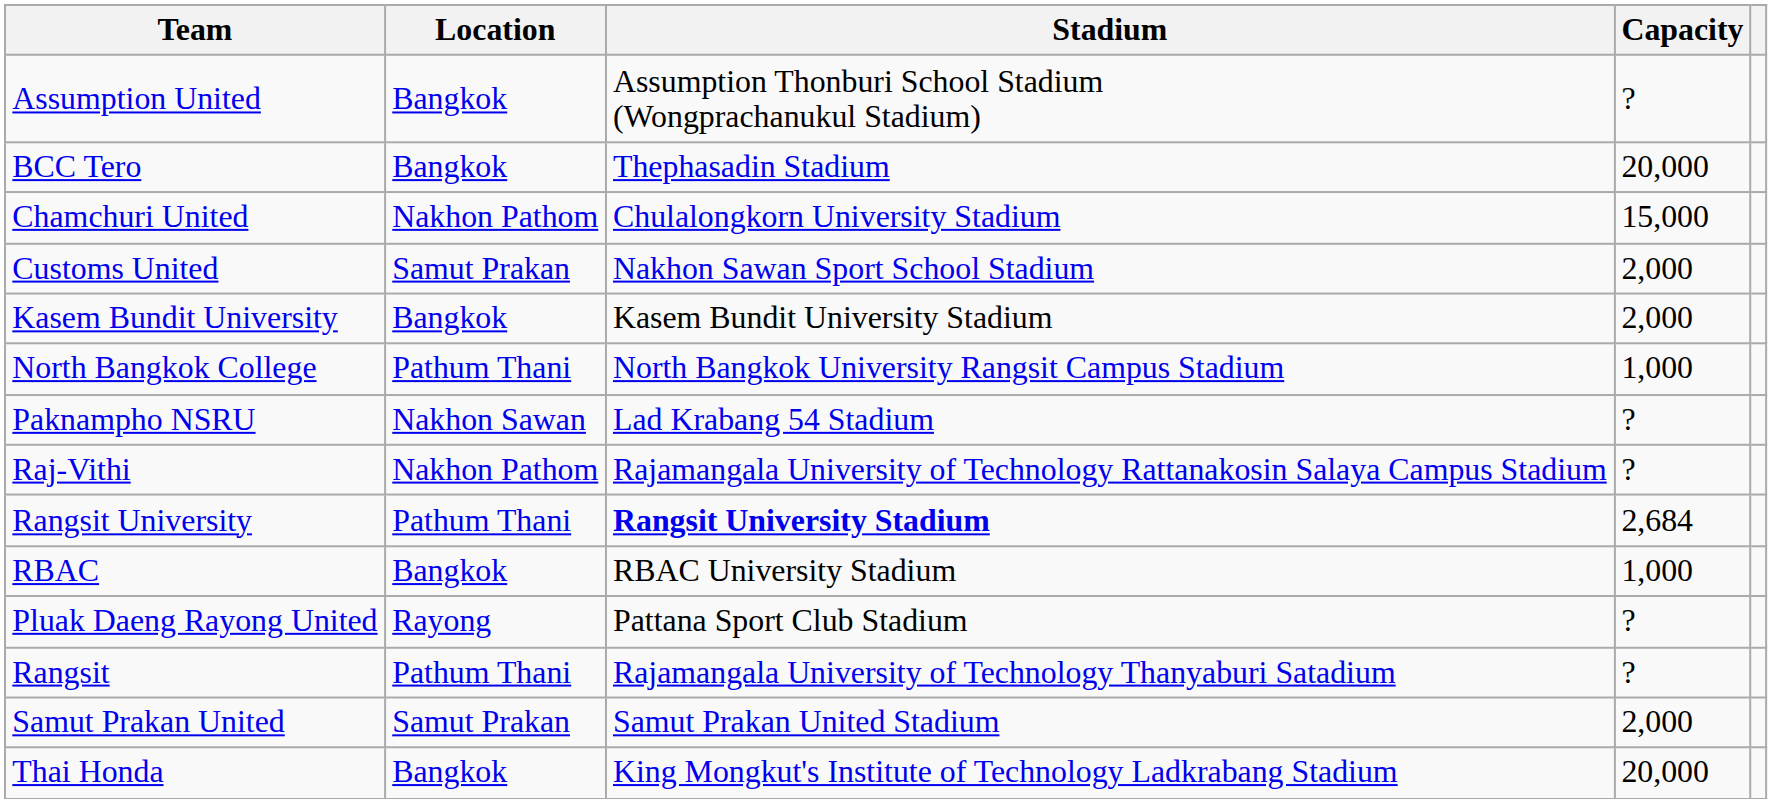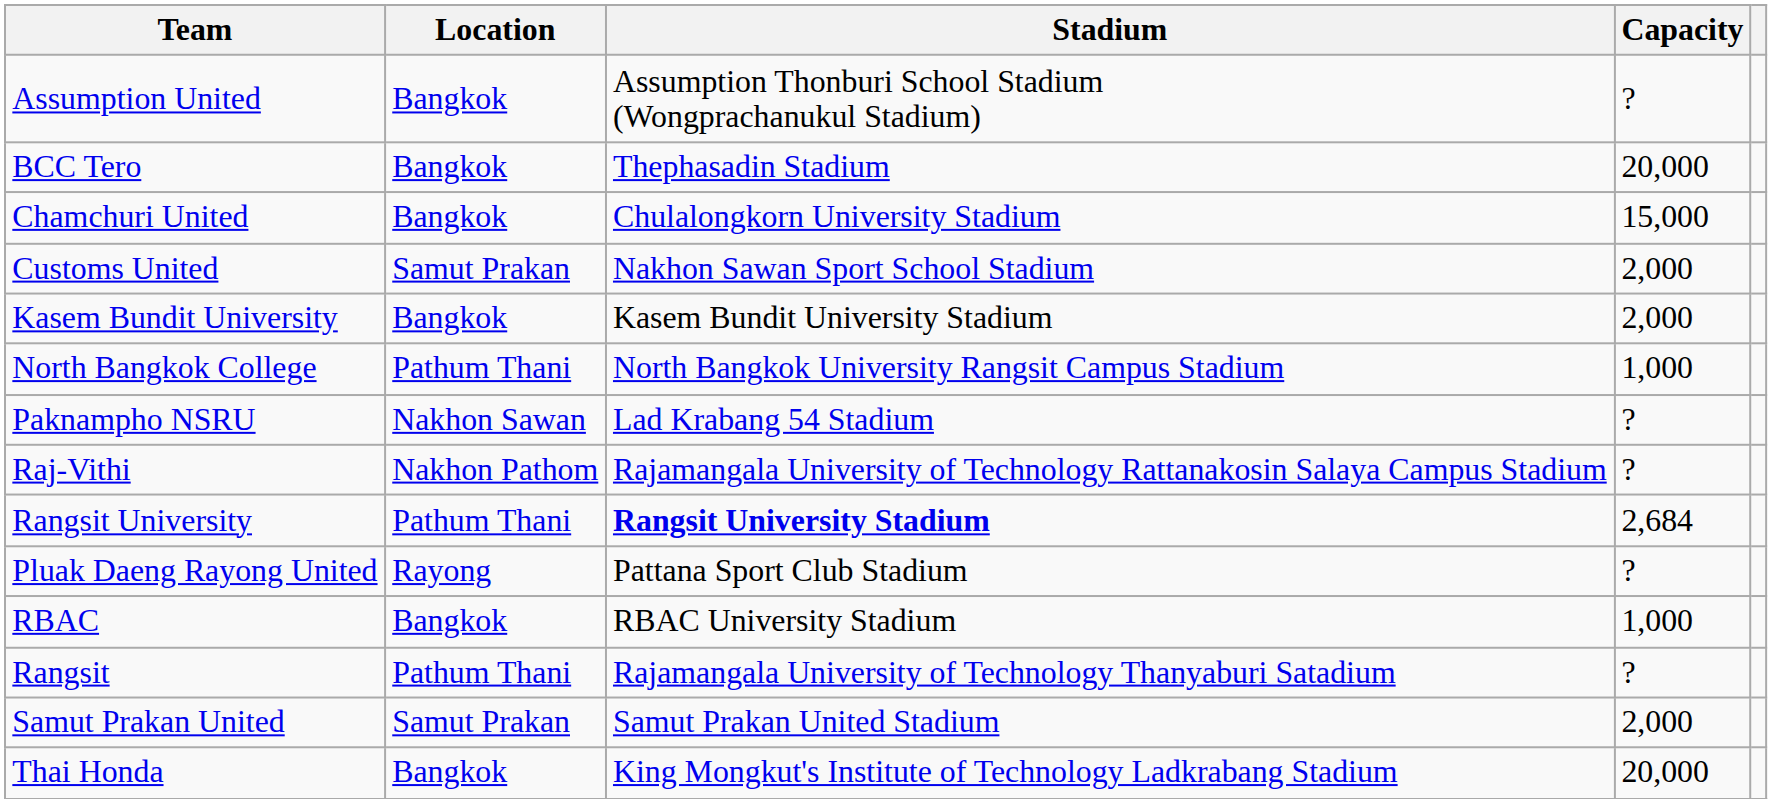Chamchuri United | Location: Nakhon Pathom -> Bangkok
rows swapped: Pluak Daeng Rayong United <-> RBAC
